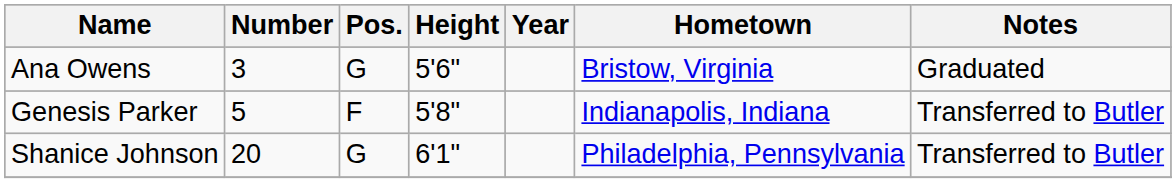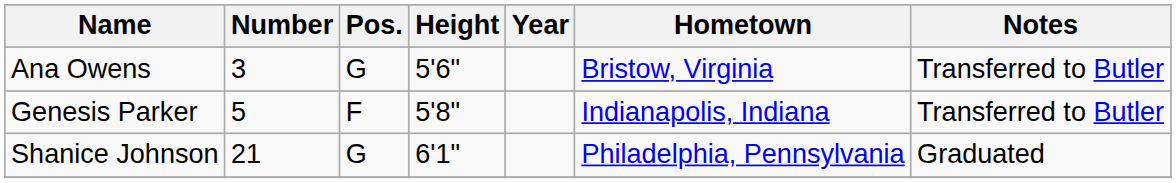Ana Owens | Notes: Graduated -> Transferred to Butler
Shanice Johnson | Number: 20 -> 21
Shanice Johnson | Notes: Transferred to Butler -> Graduated
